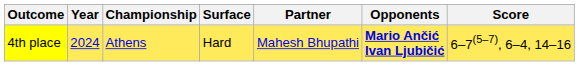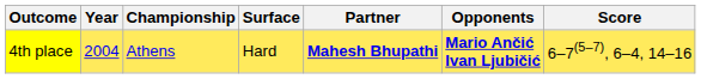4th place | Year: 2024 -> 2004
4th place | Partner: normal -> bold
